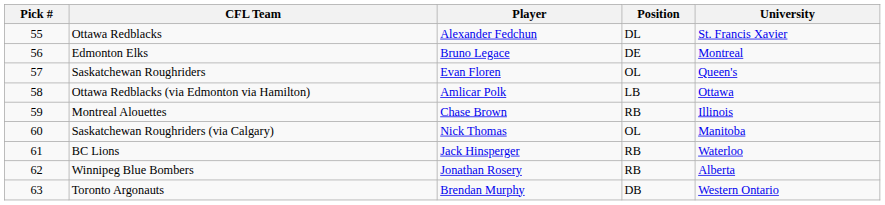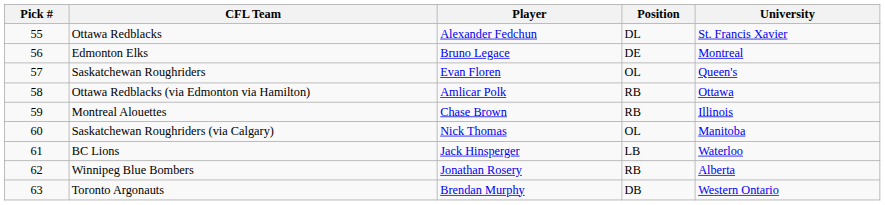Ottawa Redblacks (via Edmonton via Hamilton) | Position: LB -> RB
BC Lions | Position: RB -> LB
